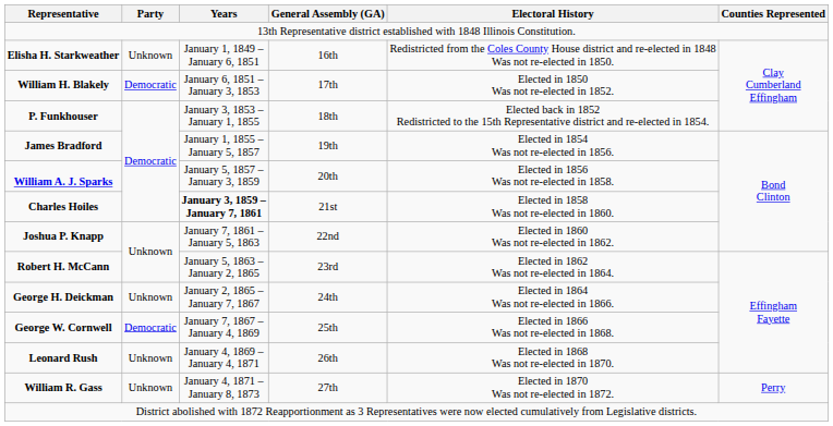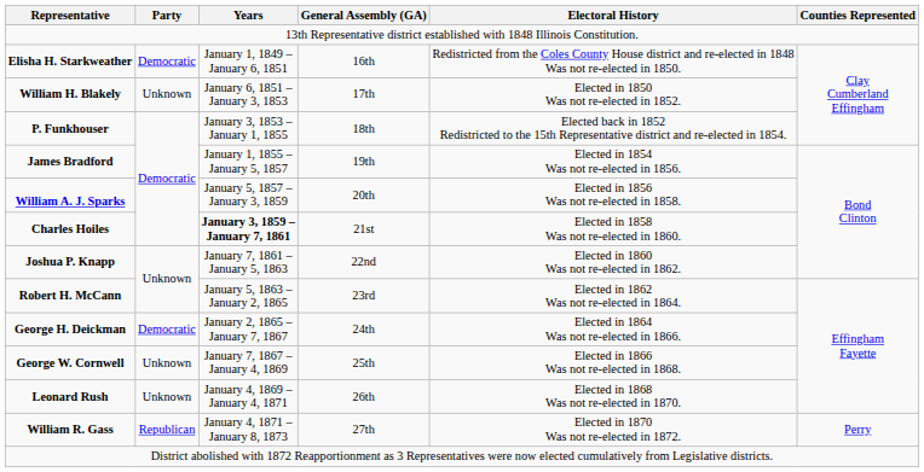Elisha H. Starkweather | Party: Unknown -> Democratic
William H. Blakely | Party: Democratic -> Unknown
George H. Deickman | Party: Unknown -> Democratic
George W. Cornwell | Party: Democratic -> Unknown
William R. Gass | Party: Unknown -> Republican
